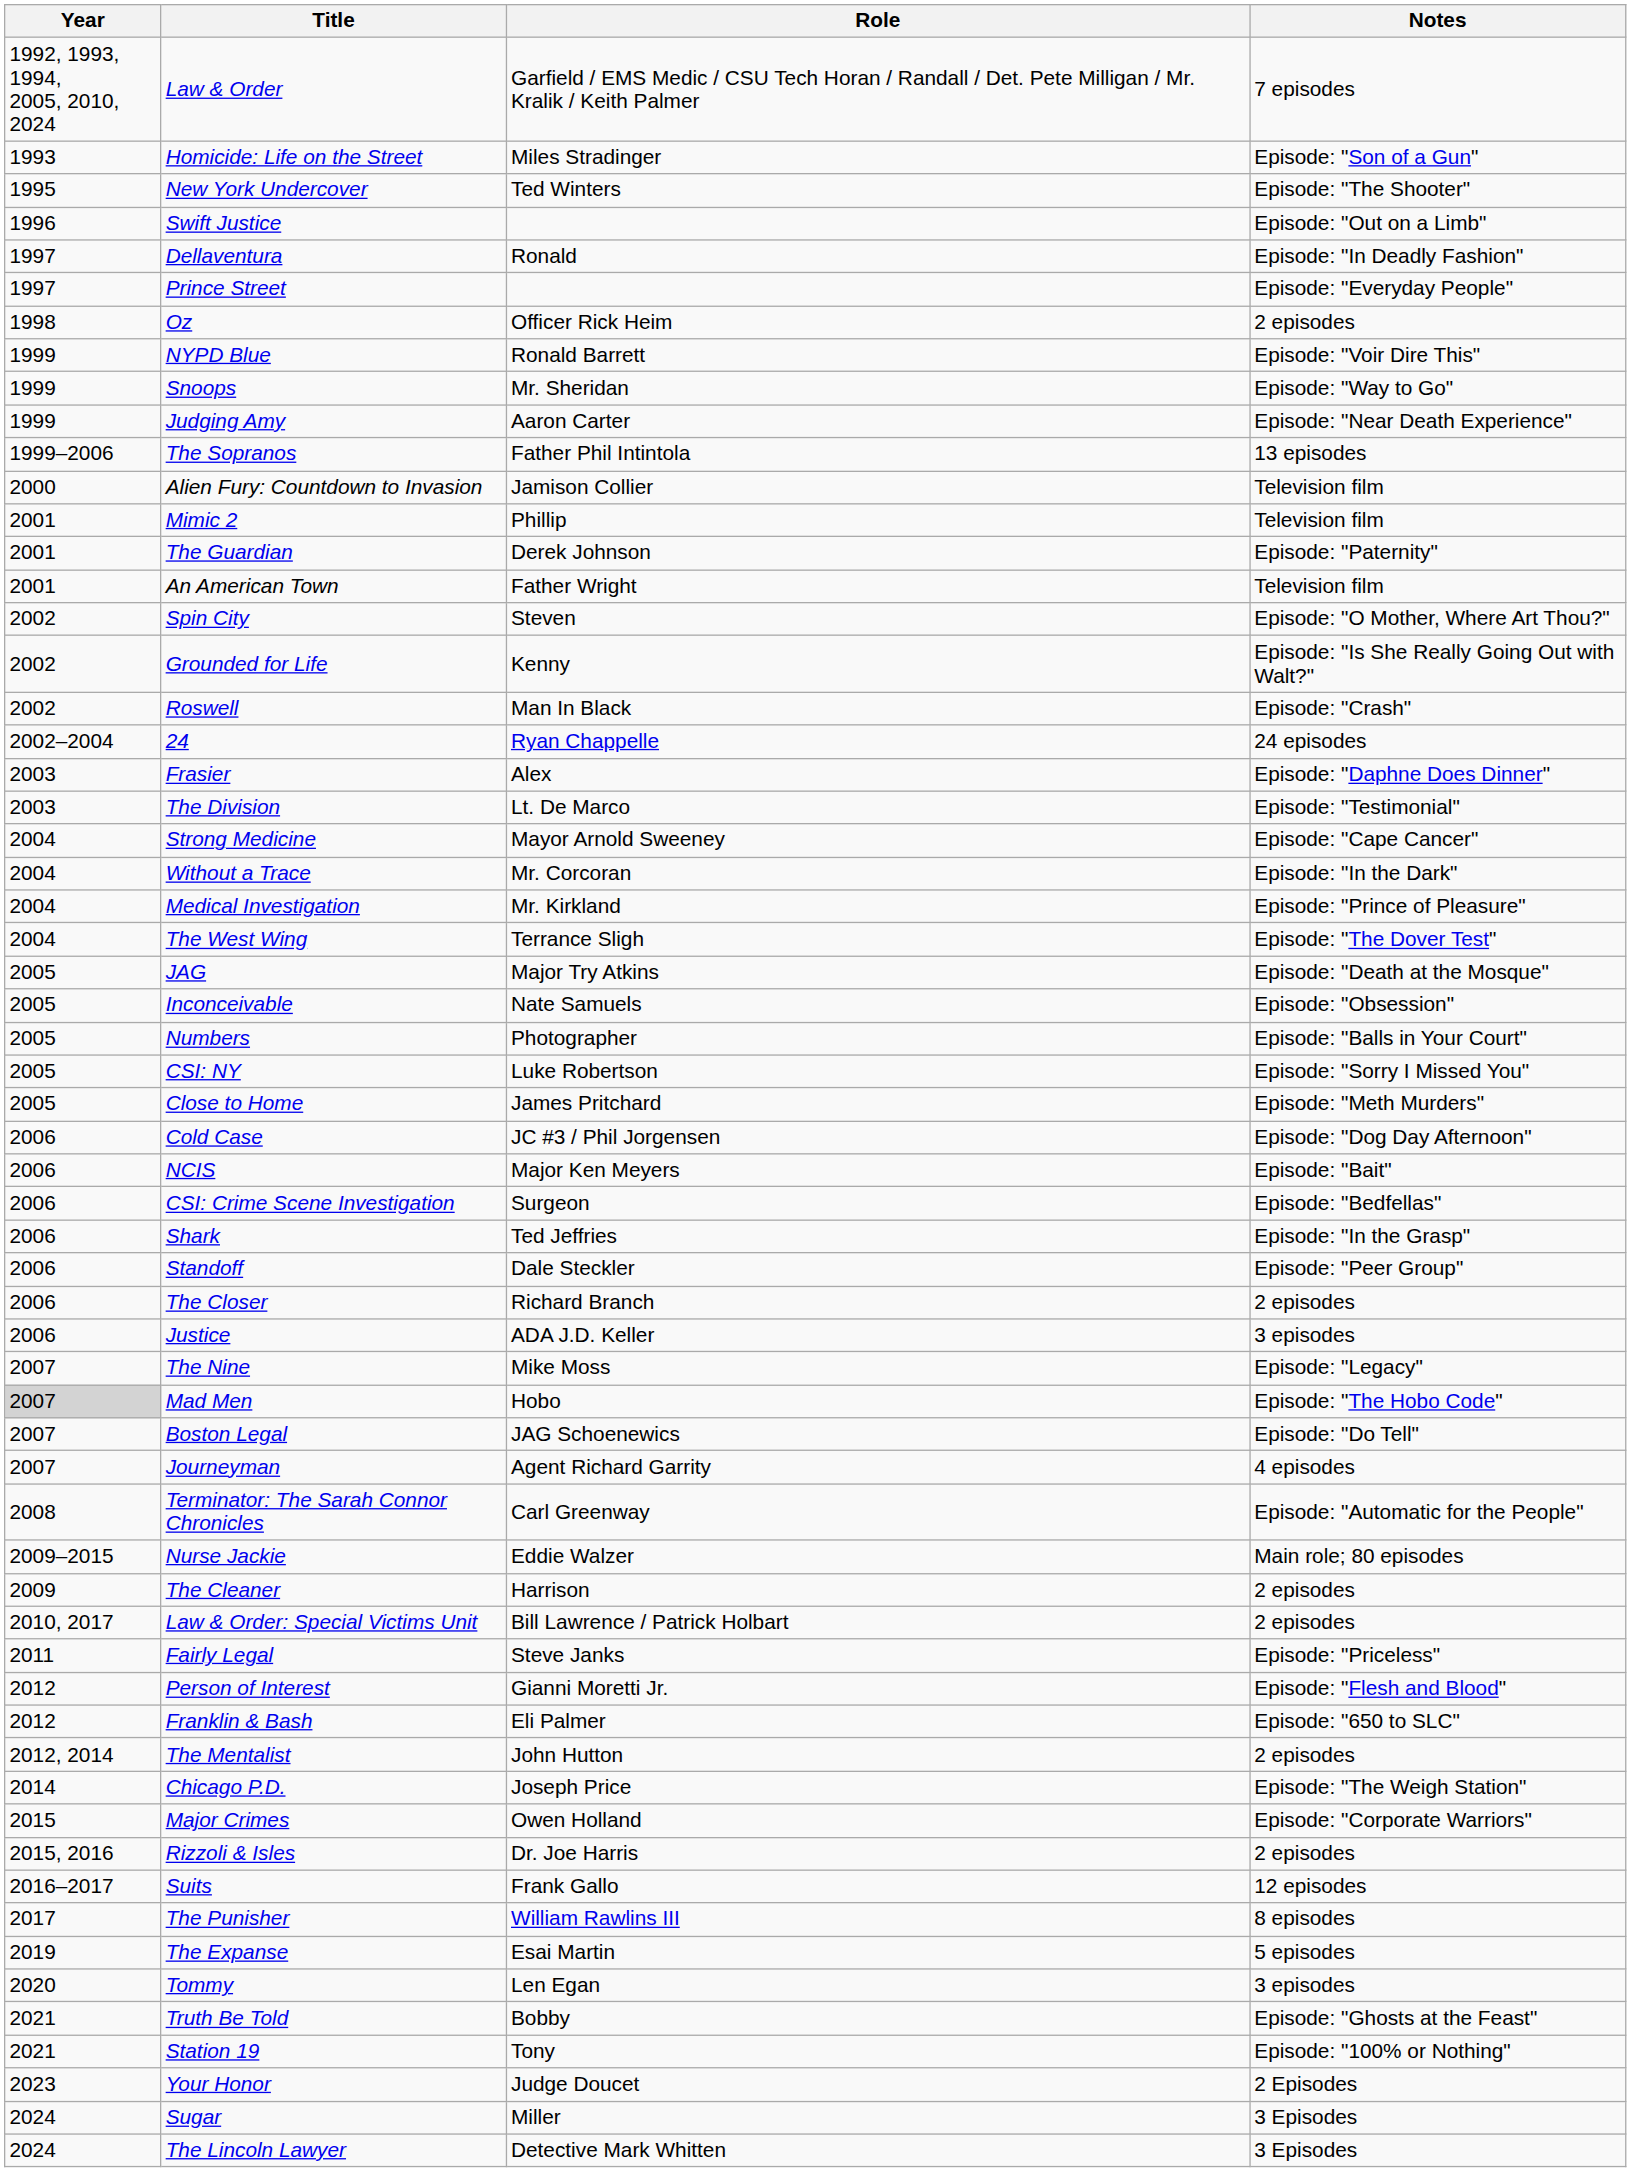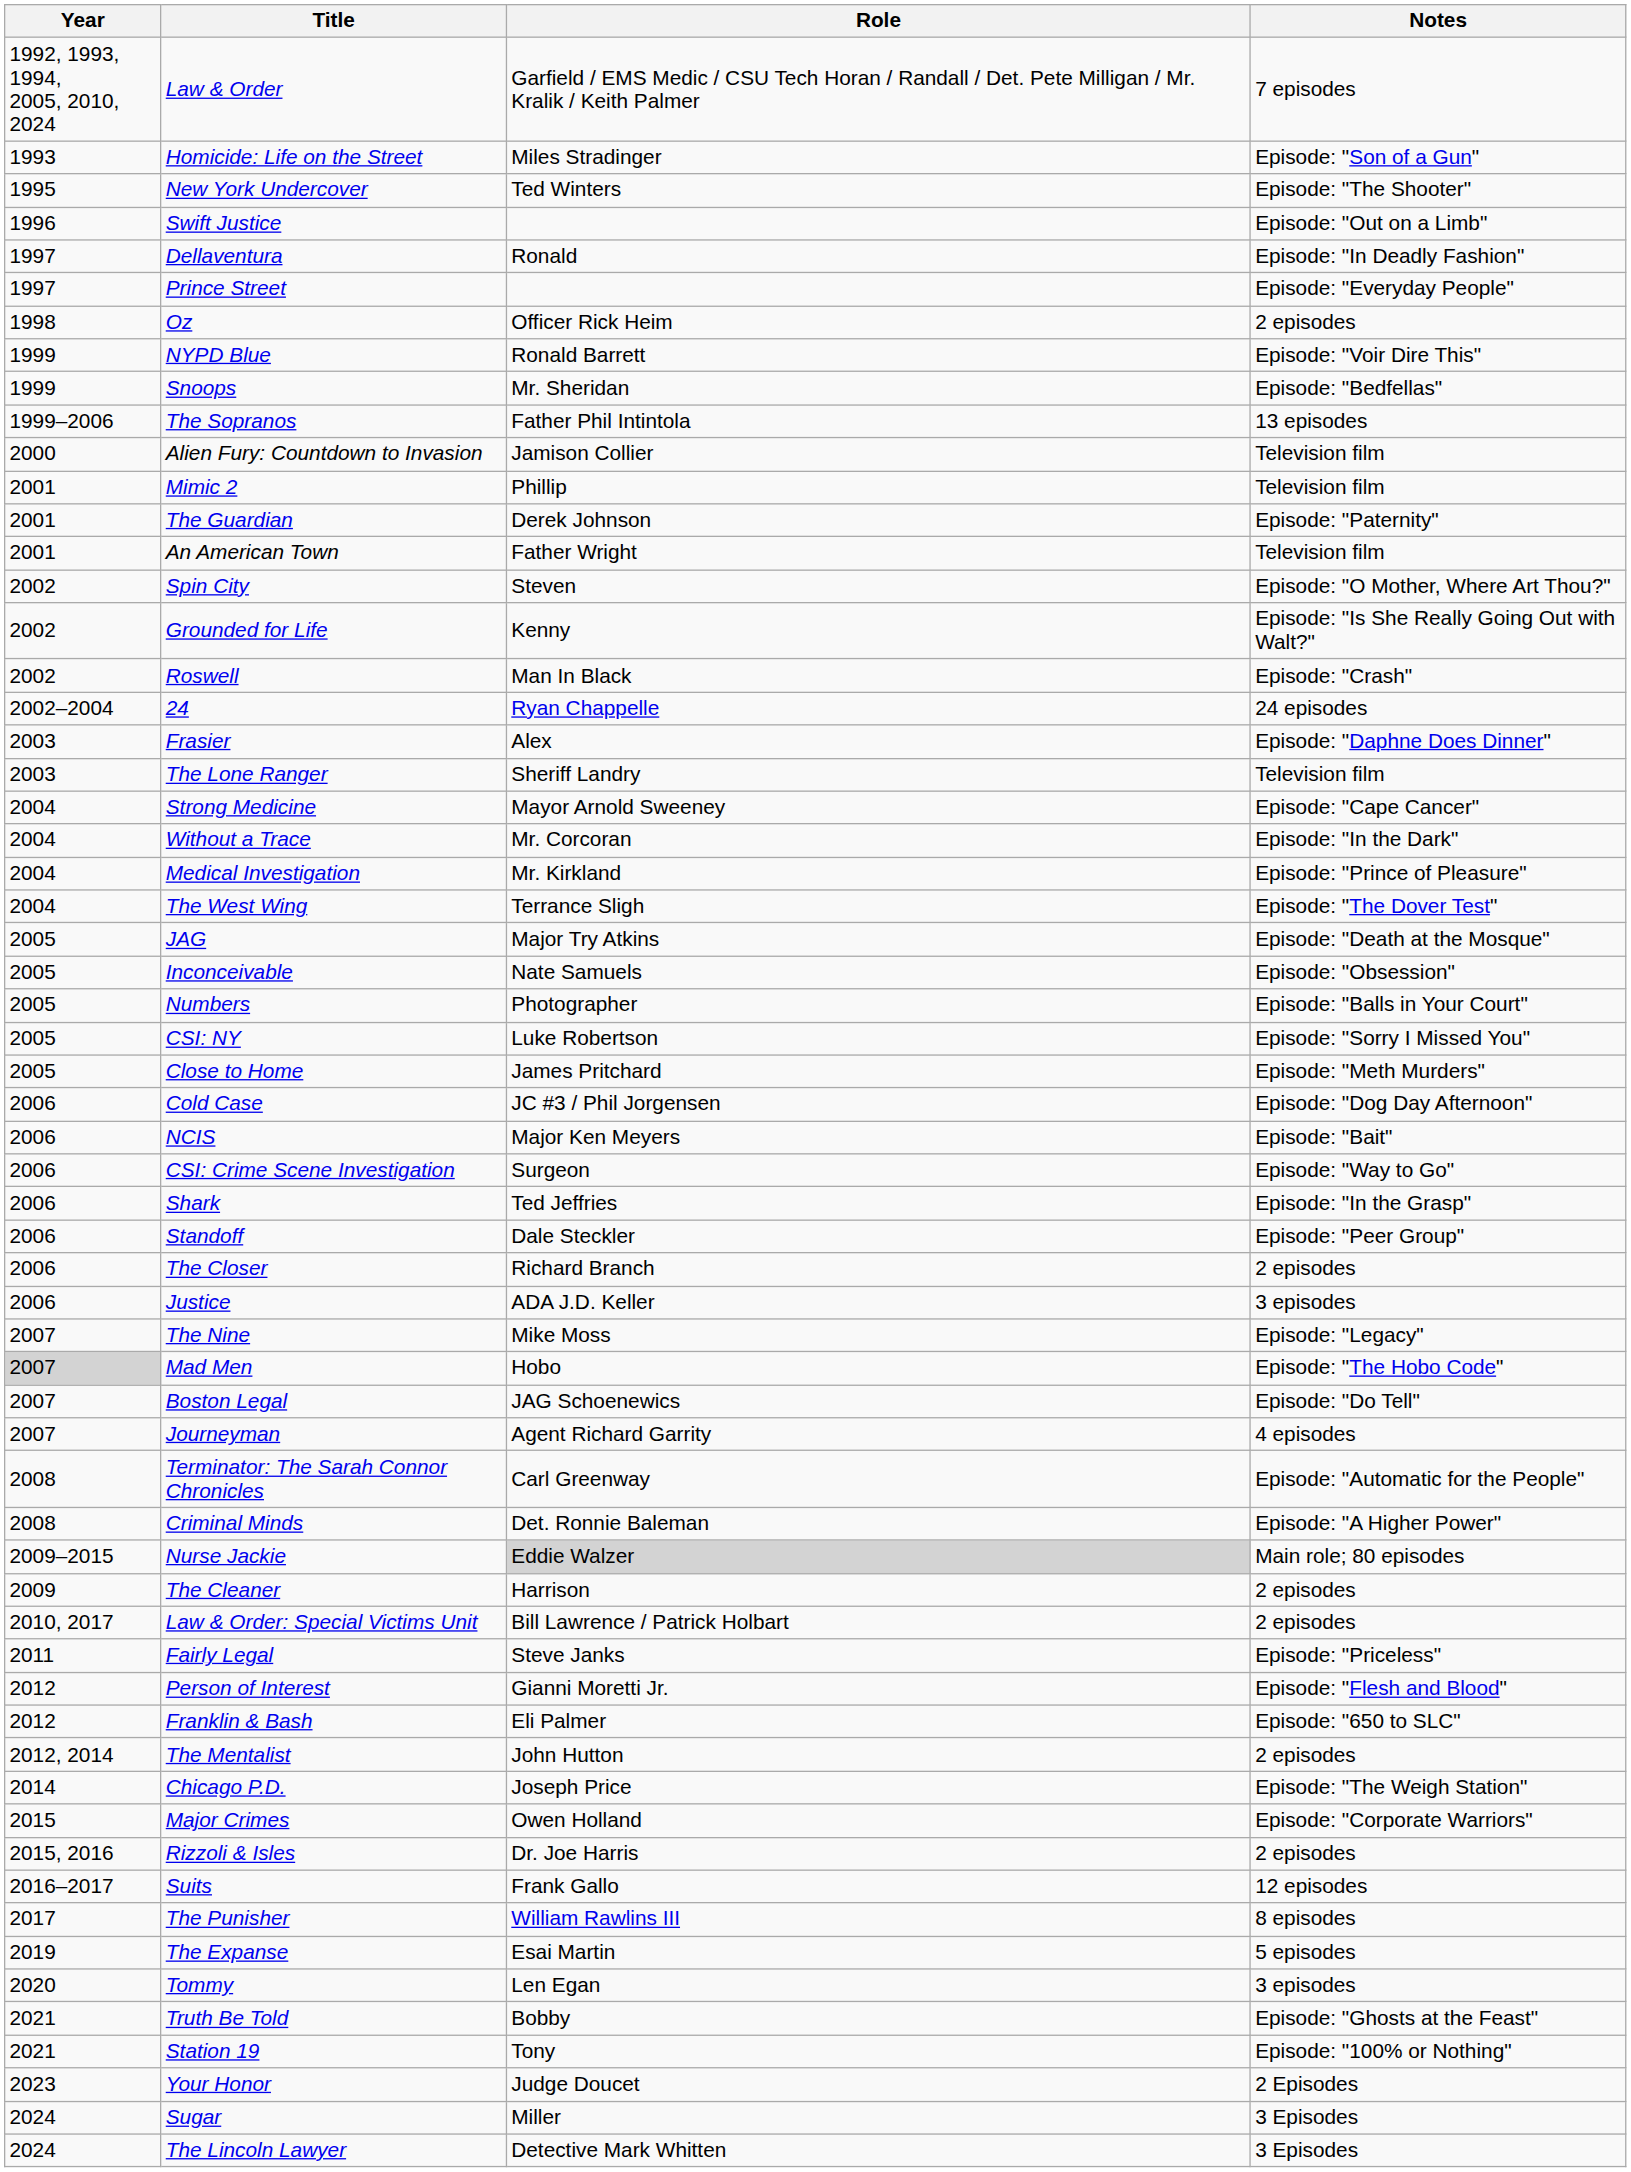Snoops | Notes: Episode: "Way to Go" -> Episode: "Bedfellas"
- row: 1999 | Judging Amy | Aaron Carter | Episode: "Near Death Experience"
- row: 2003 | The Division | Lt. De Marco | Episode: "Testimonial"
+ row: 2003 | The Lone Ranger | Sheriff Landry | Television film
CSI: Crime Scene Investigation | Notes: Episode: "Bedfellas" -> Episode: "Way to Go"
+ row: 2008 | Criminal Minds | Det. Ronnie Baleman | Episode: "A Higher Power"
Nurse Jackie | Role: no background -> lightgrey background
